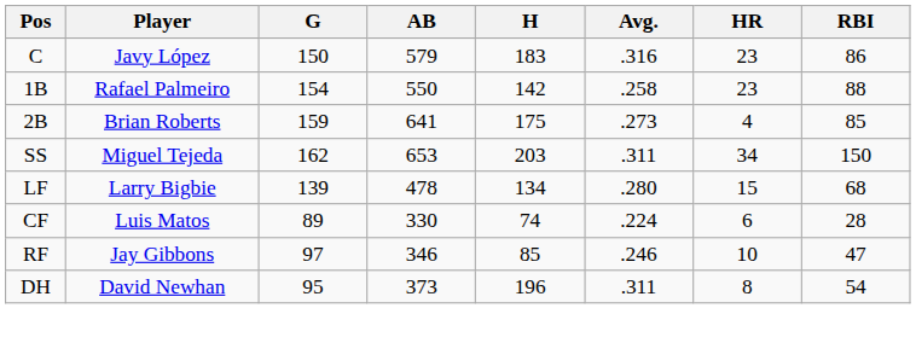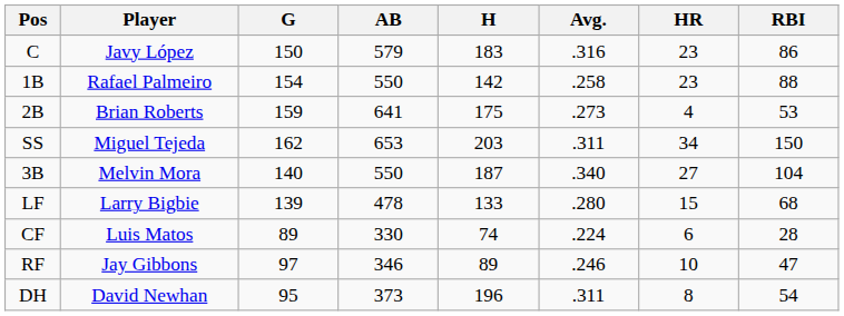2B | RBI: 85 -> 53
+ row: 3B | Melvin Mora | 140 | 550 | 187 | .340 | 27 | 104
LF | H: 134 -> 133
RF | H: 85 -> 89
